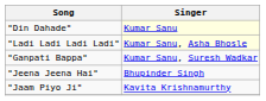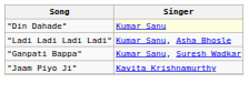"Ladi Ladi Ladi Ladi" | Singer: lightyellow background -> no background
- row: "Jeena Jeena Hai" | Bhupinder Singh
